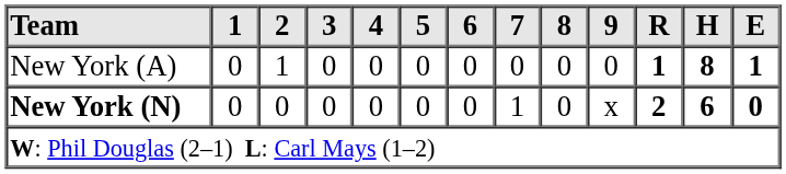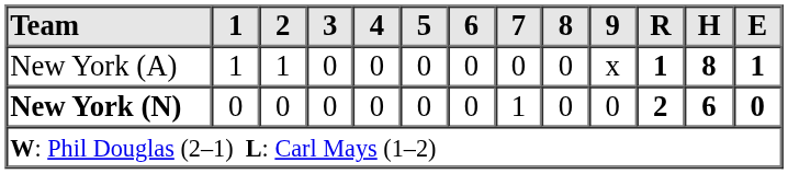New York (A) | 1: 0 -> 1
New York (A) | 9: 0 -> x
New York (N) | 9: x -> 0
